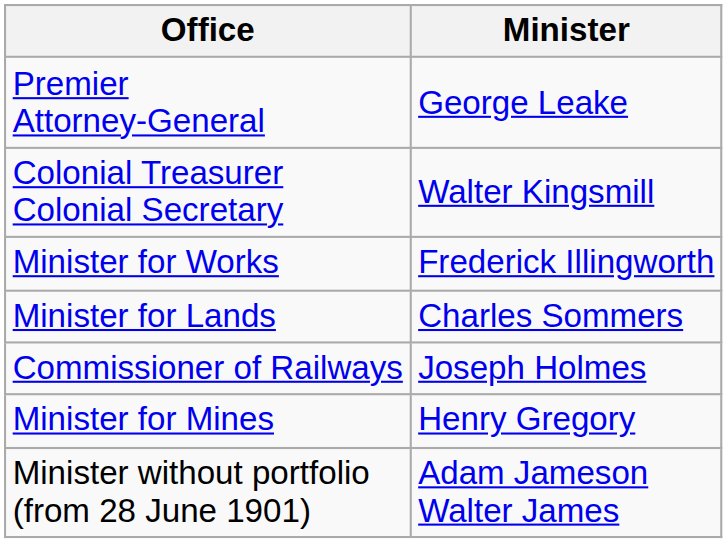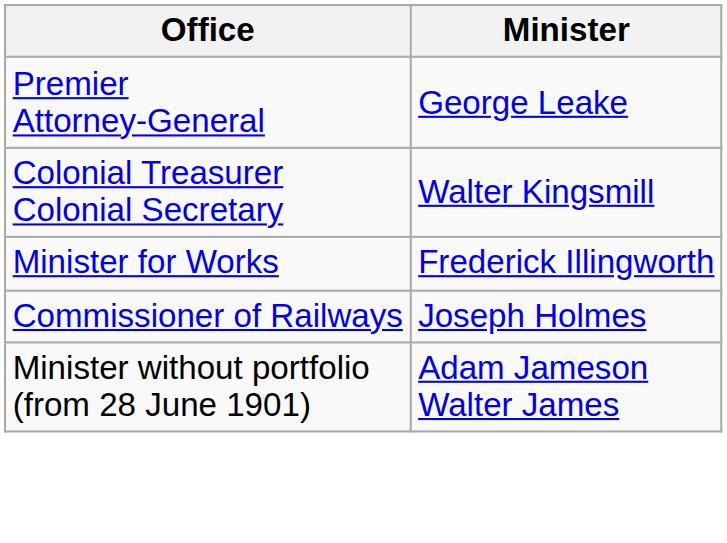- row: Minister for Lands | Charles Sommers
- row: Minister for Mines | Henry Gregory
